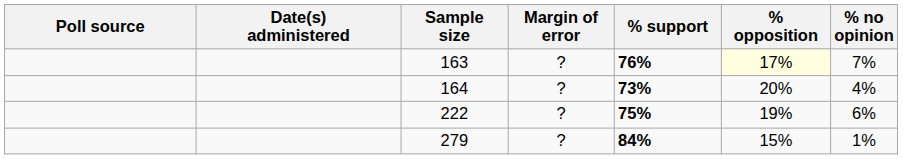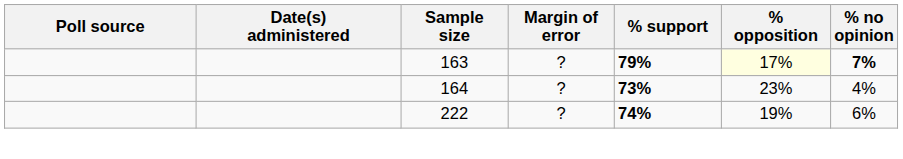163 | % support: 76% -> 79%
163 | % no opinion: normal -> bold
164 | % opposition: 20% -> 23%
222 | % support: 75% -> 74%
- row: 279 | ? | 84% | 15% | 1%
